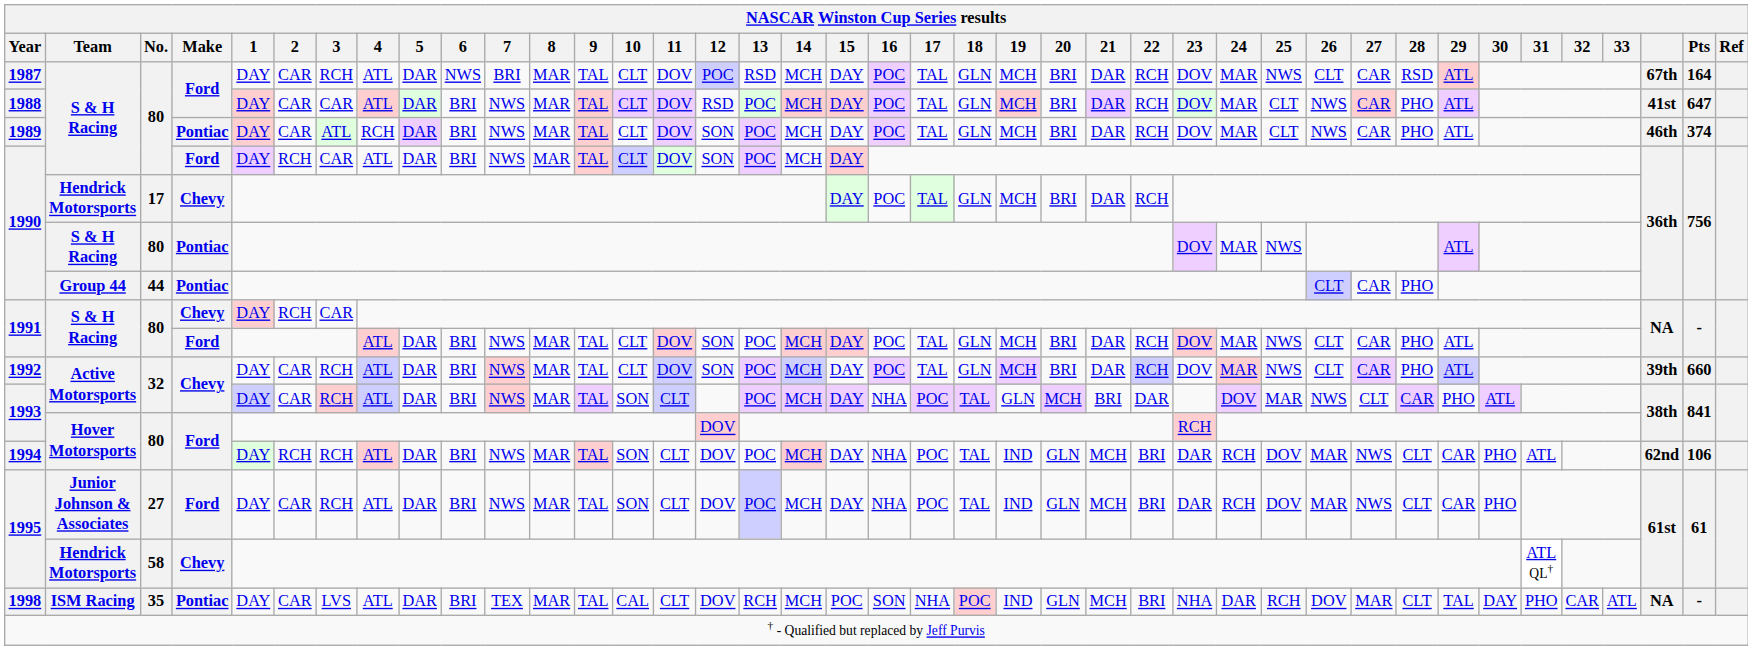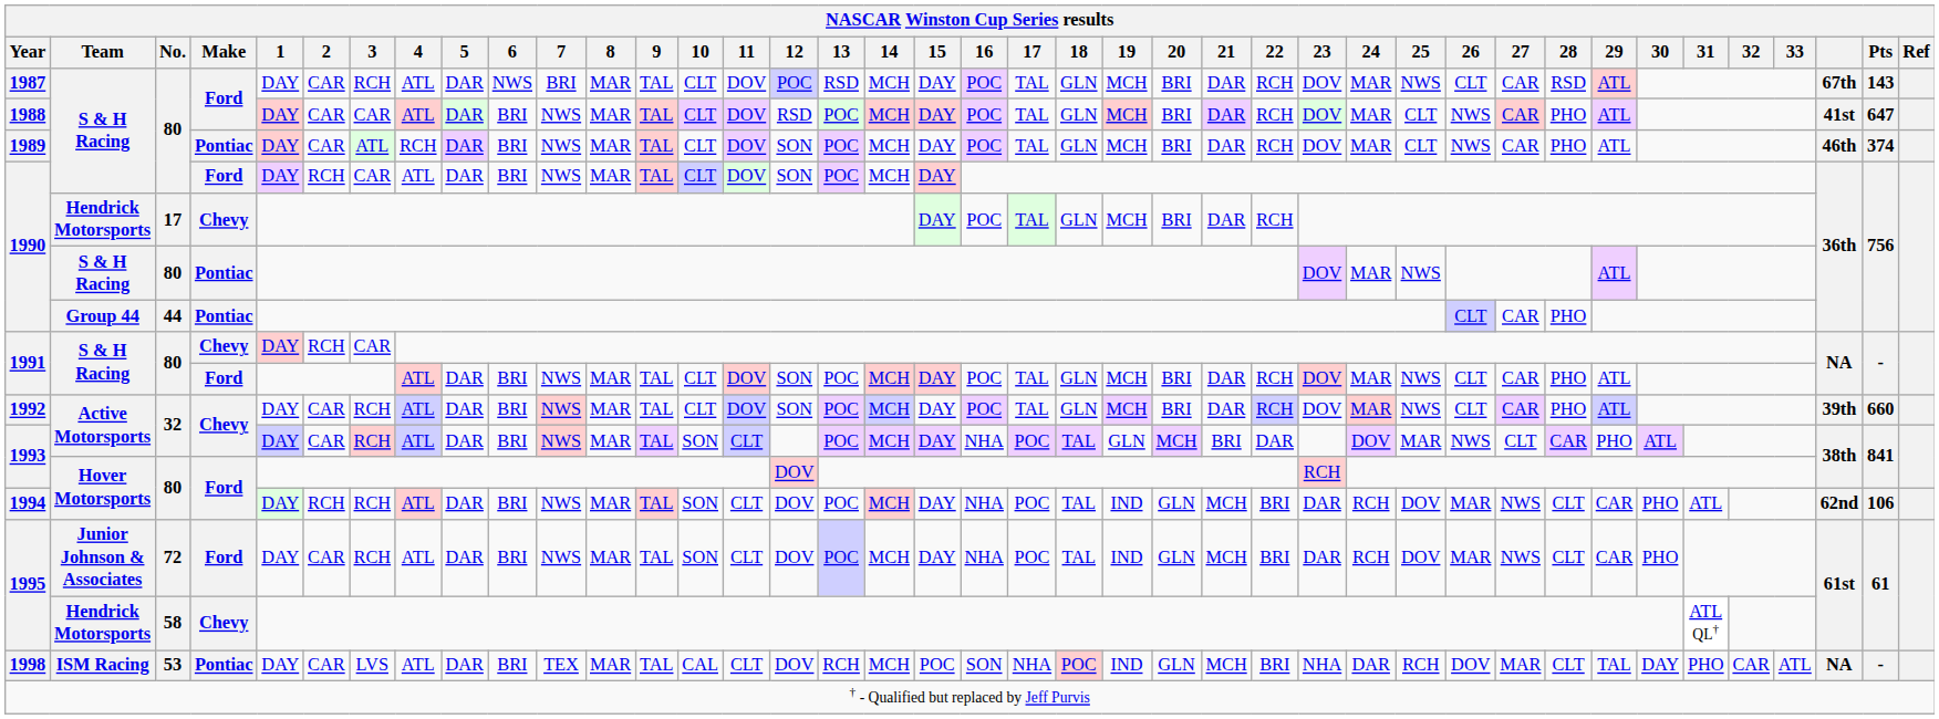1987 | Pts: 164 -> 143
1995 / Ford | No.: 27 -> 72
1998 | No.: 35 -> 53
